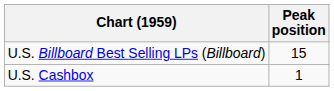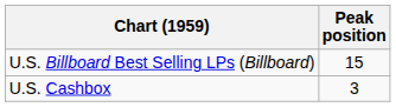U.S. Cashbox | Peak position: 1 -> 3
